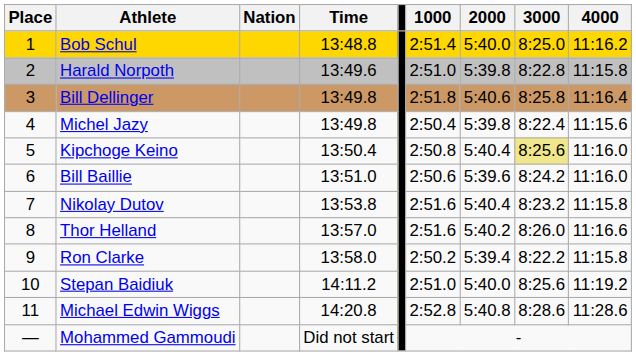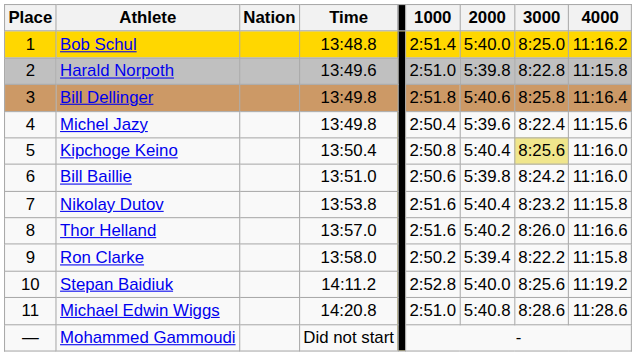Michel Jazy | 2000: 5:39.8 -> 5:39.6
Bill Baillie | 2000: 5:39.6 -> 5:39.8
Stepan Baidiuk | 1000: 2:51.0 -> 2:52.8
Michael Edwin Wiggs | 1000: 2:52.8 -> 2:51.0
